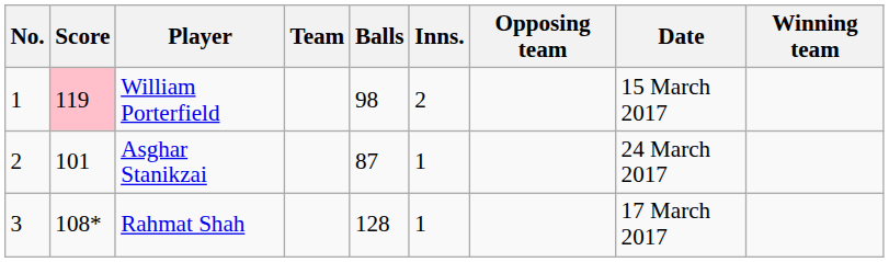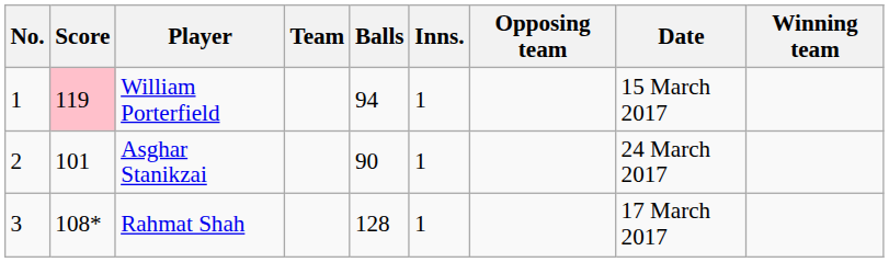William Porterfield | Balls: 98 -> 94
William Porterfield | Inns.: 2 -> 1
Asghar Stanikzai | Balls: 87 -> 90
